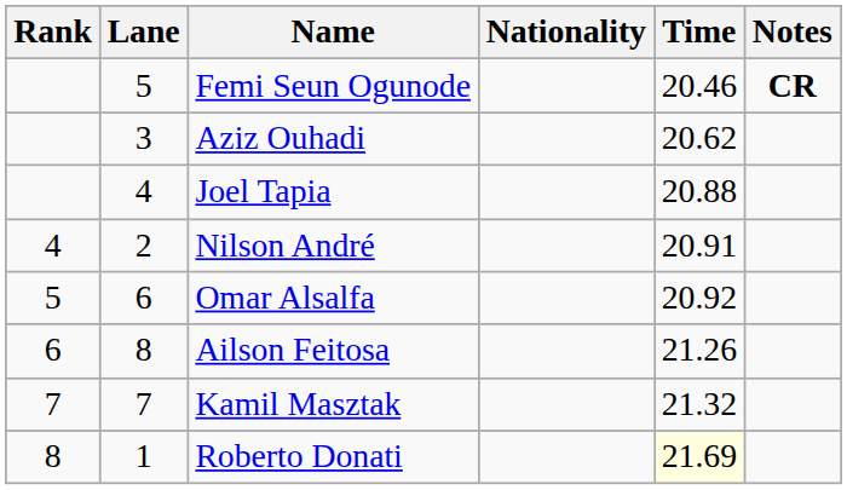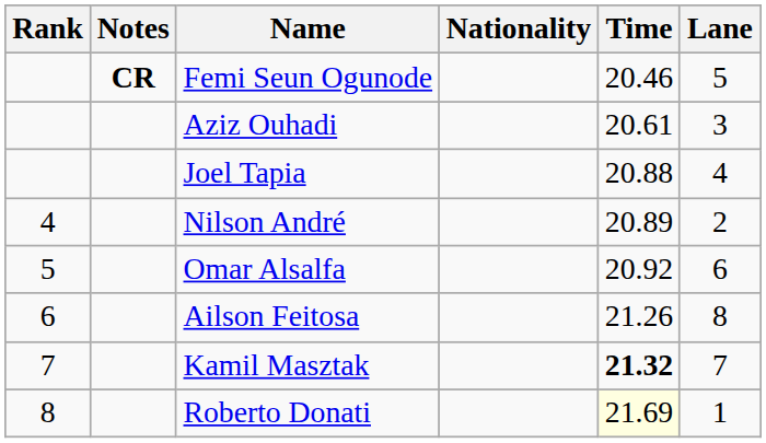columns swapped: Lane <-> Notes
Aziz Ouhadi | Time: 20.62 -> 20.61
Nilson André | Time: 20.91 -> 20.89
Kamil Masztak | Time: normal -> bold
